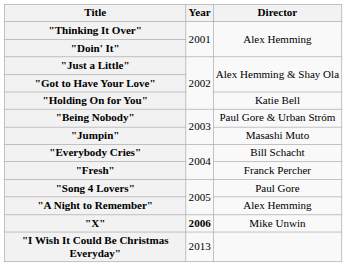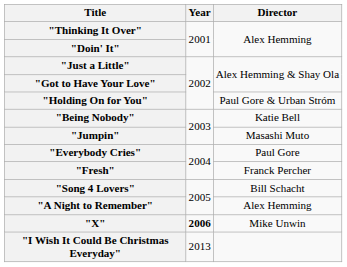"Holding On for You" | Director: Katie Bell -> Paul Gore & Urban Stróm
"Being Nobody" | Director: Paul Gore & Urban Stróm -> Katie Bell
"Everybody Cries" | Director: Bill Schacht -> Paul Gore
"Song 4 Lovers" | Director: Paul Gore -> Bill Schacht
